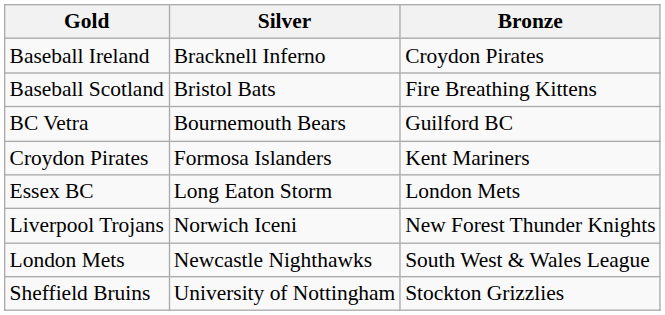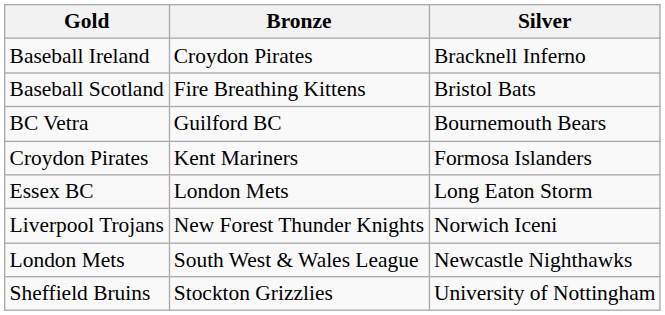columns swapped: Silver <-> Bronze
